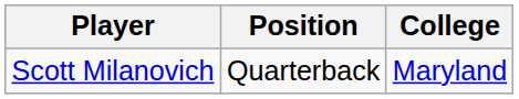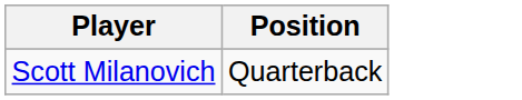- column: College | Maryland
